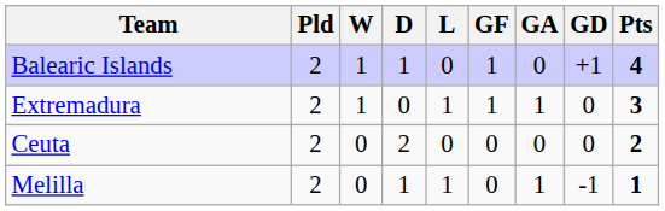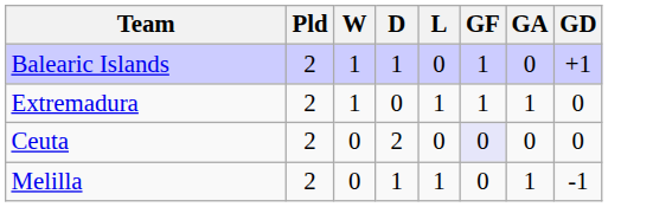- column: Pts | 4 | 3 | 2 | 1
Ceuta | GF: no background -> lavender background
